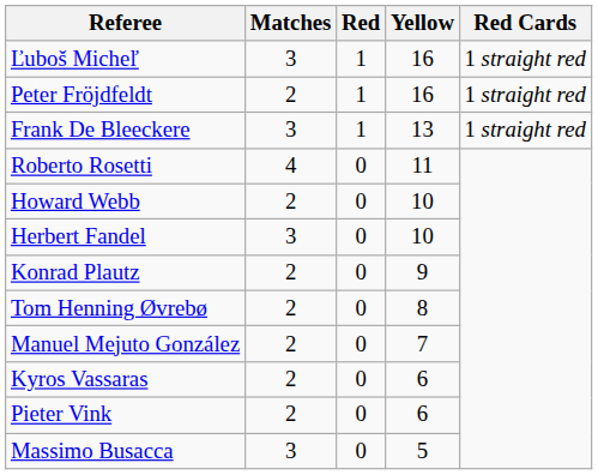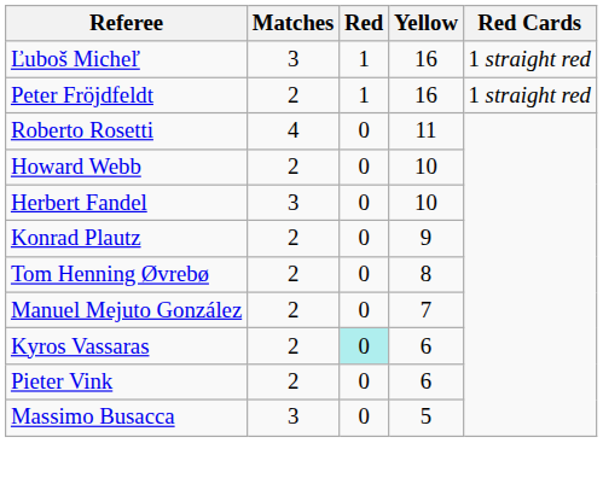- row: Frank De Bleeckere | 3 | 1 | 13 | 1 straight red
Kyros Vassaras | Red: no background -> paleturquoise background
